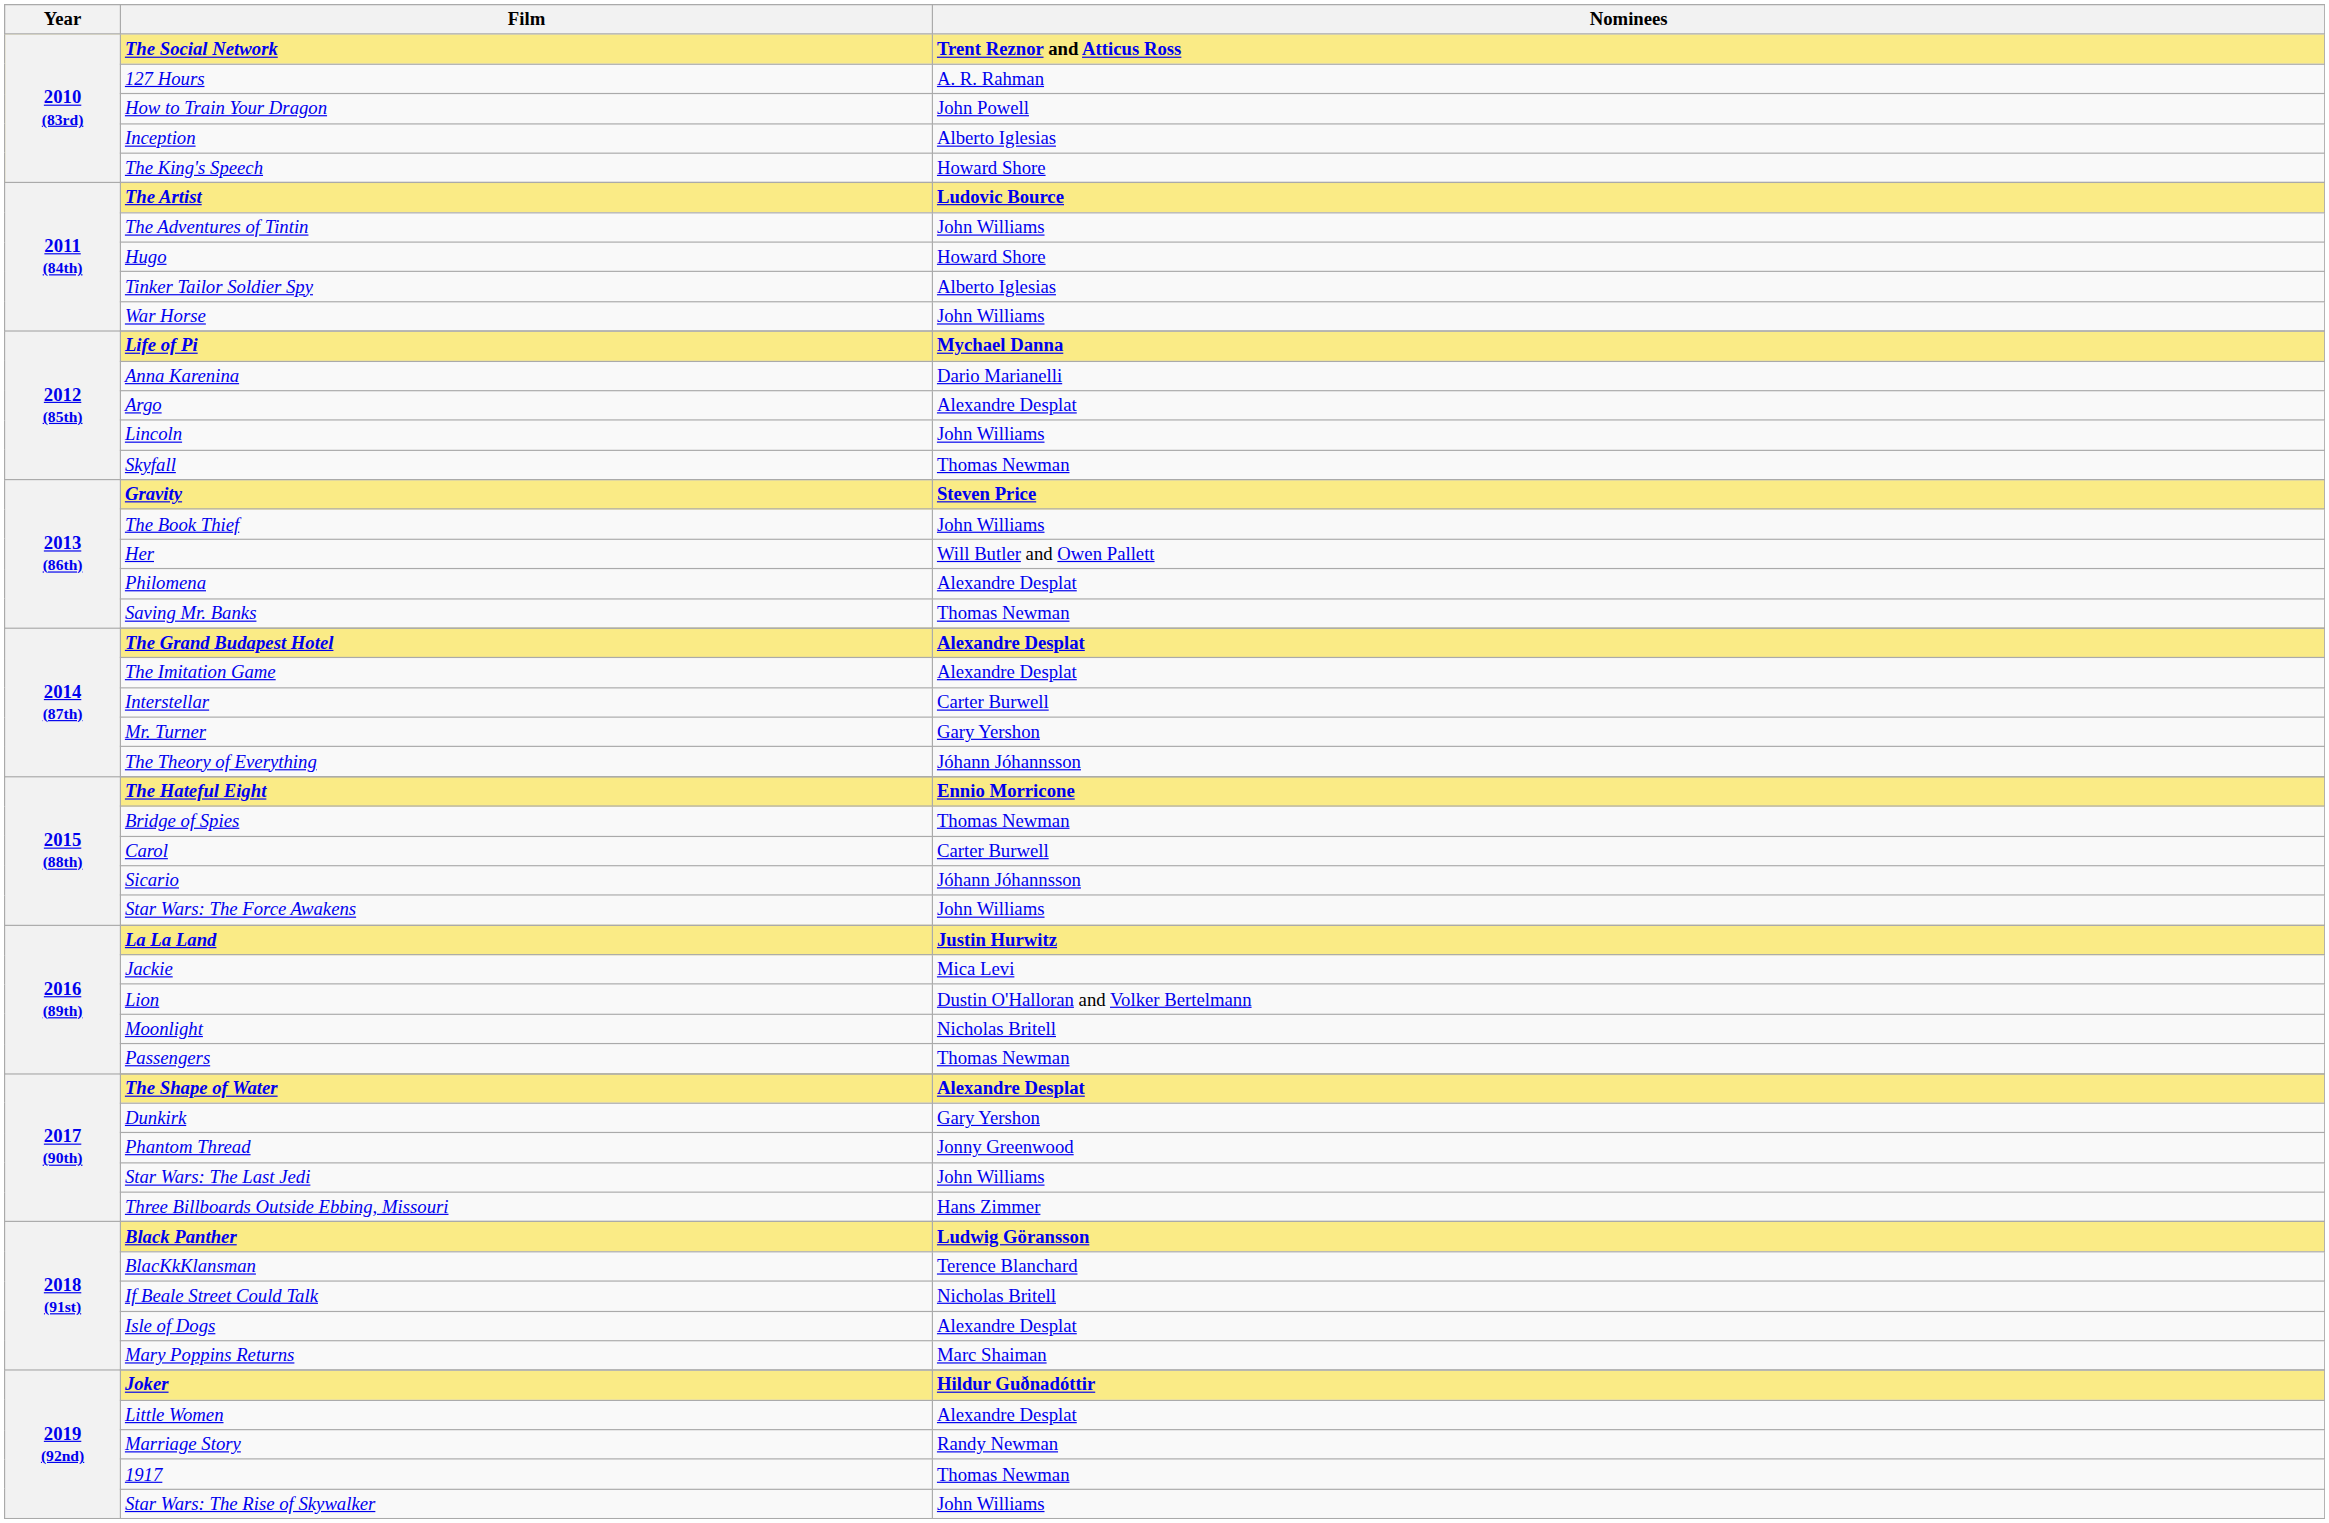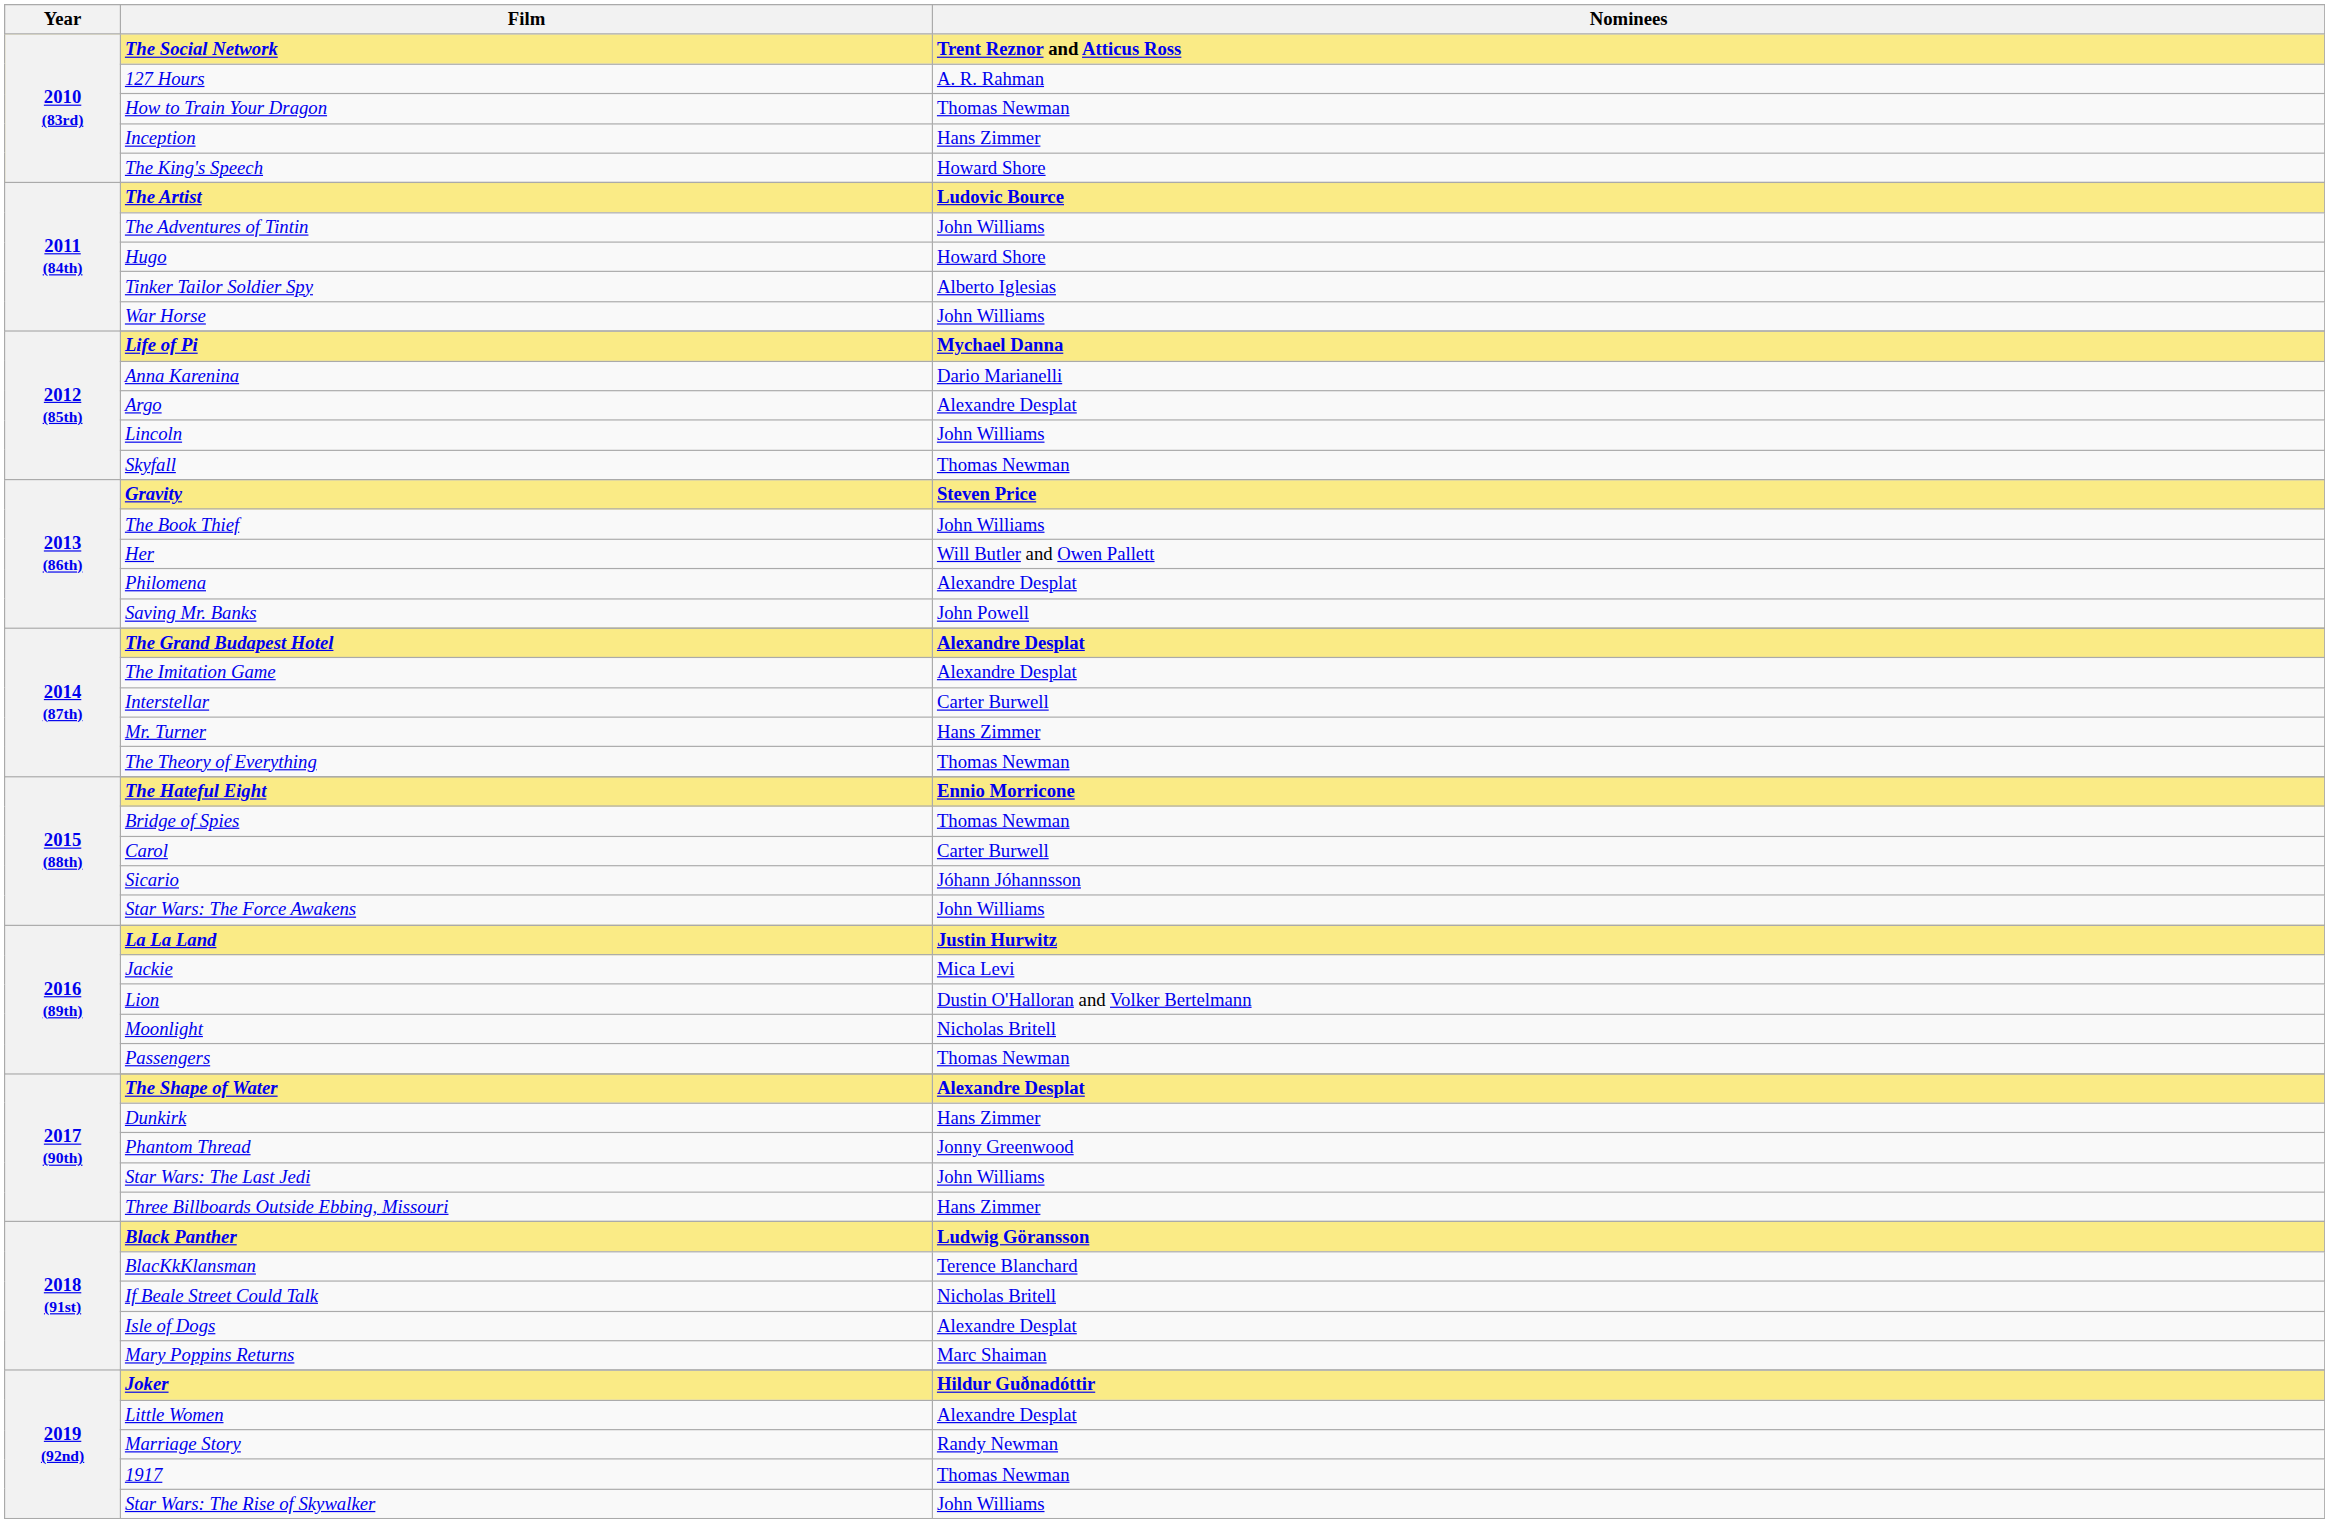How to Train Your Dragon | Nominees: John Powell -> Thomas Newman
Inception | Nominees: Alberto Iglesias -> Hans Zimmer
Saving Mr. Banks | Nominees: Thomas Newman -> John Powell
Mr. Turner | Nominees: Gary Yershon -> Hans Zimmer
The Theory of Everything | Nominees: Jóhann Jóhannsson -> Thomas Newman
Dunkirk | Nominees: Gary Yershon -> Hans Zimmer
